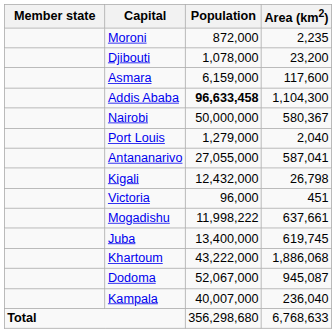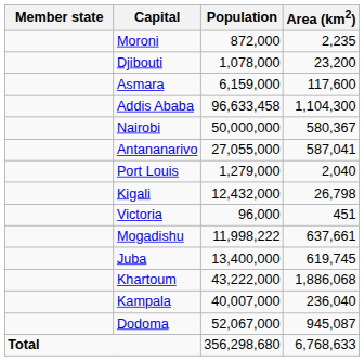Addis Ababa | Population: bold -> normal
rows swapped: Antananarivo <-> Port Louis
rows swapped: Dodoma <-> Kampala
